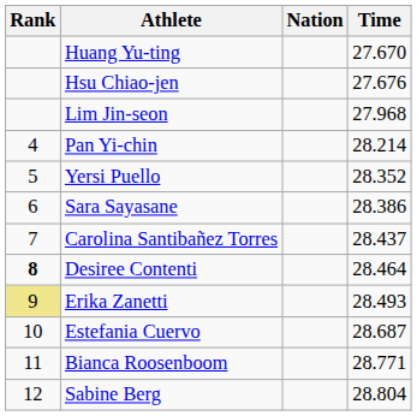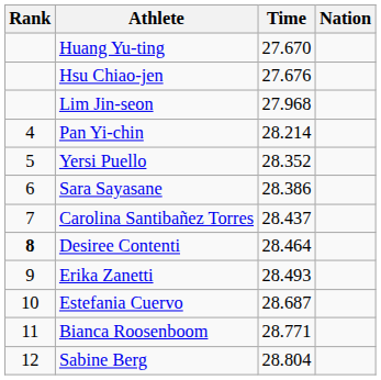columns swapped: Nation <-> Time
Erika Zanetti | Rank: khaki background -> no background
